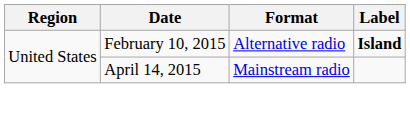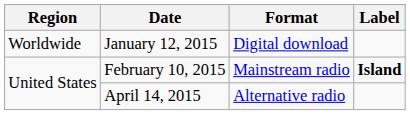+ row: Worldwide | January 12, 2015 | Digital download
February 10, 2015 | Format: Alternative radio -> Mainstream radio
April 14, 2015 | Format: Mainstream radio -> Alternative radio
